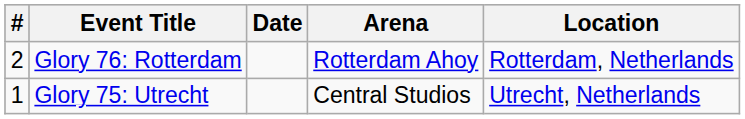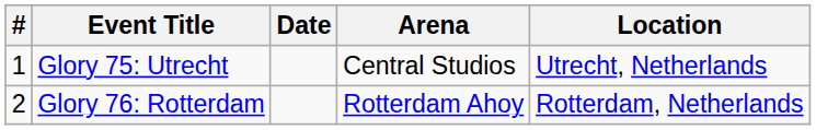rows swapped: Glory 75: Utrecht <-> Glory 76: Rotterdam
